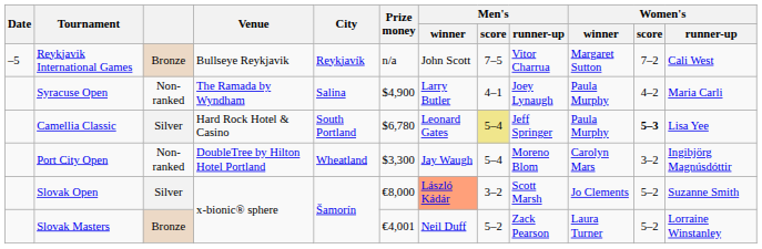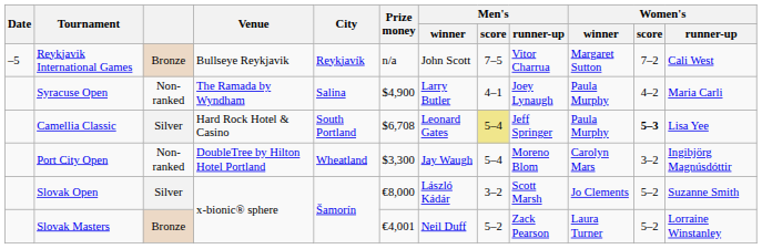Camellia Classic | Prize money: $6,780 -> $6,708
Slovak Open | Men's / winner: lightsalmon background -> no background
